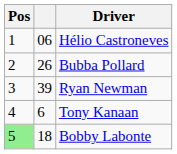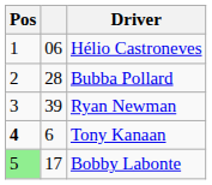Bubba Pollard | column 2: 26 -> 28
Tony Kanaan | Pos: normal -> bold
Bobby Labonte | column 2: 18 -> 17
